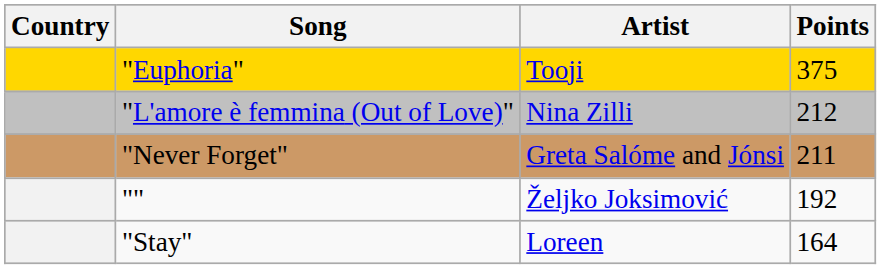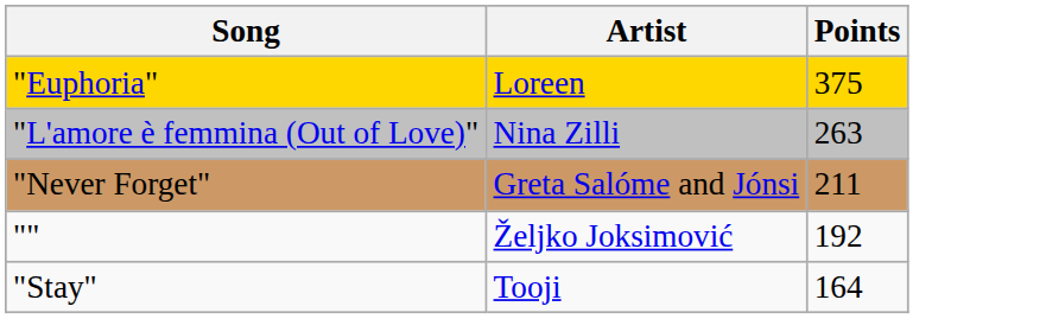- column: Country
"Euphoria" | Artist: Tooji -> Loreen
"L'amore è femmina (Out of Love)" | Points: 212 -> 263
"Stay" | Artist: Loreen -> Tooji
